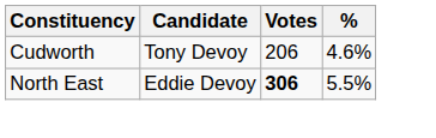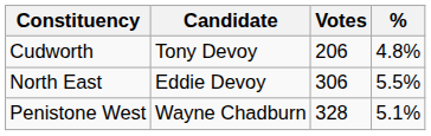Cudworth | %: 4.6% -> 4.8%
North East | Votes: bold -> normal
+ row: Penistone West | Wayne Chadburn | 328 | 5.1%
